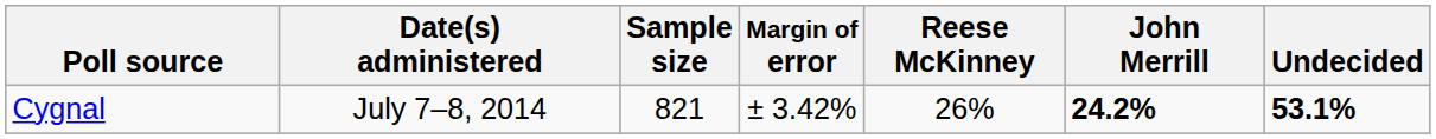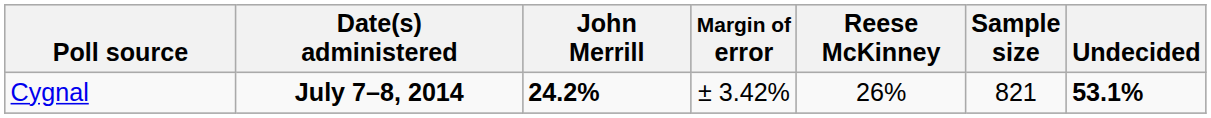columns swapped: Sample size <-> John Merrill
Cygnal | Date(s) administered: normal -> bold
